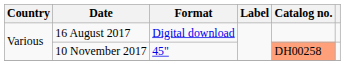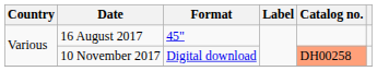16 August 2017 | Format: Digital download -> 45"
10 November 2017 | Format: 45" -> Digital download
